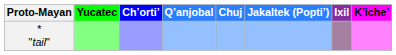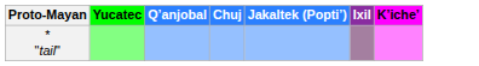- column: Chʼortiʼ
